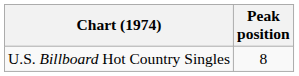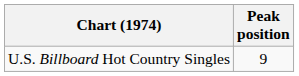U.S. Billboard Hot Country Singles | Peak position: 8 -> 9
